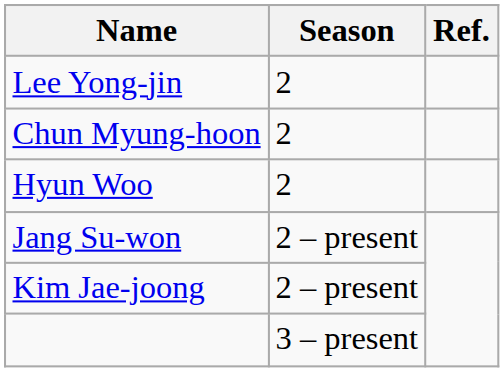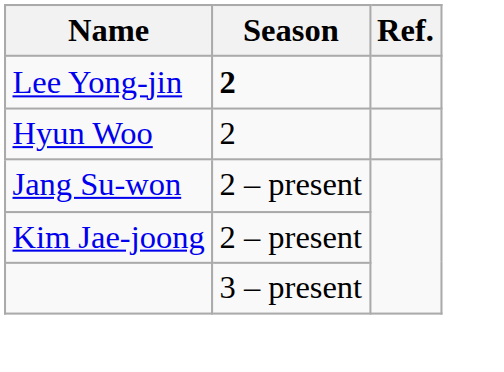Lee Yong-jin | Season: normal -> bold
- row: Chun Myung-hoon | 2
